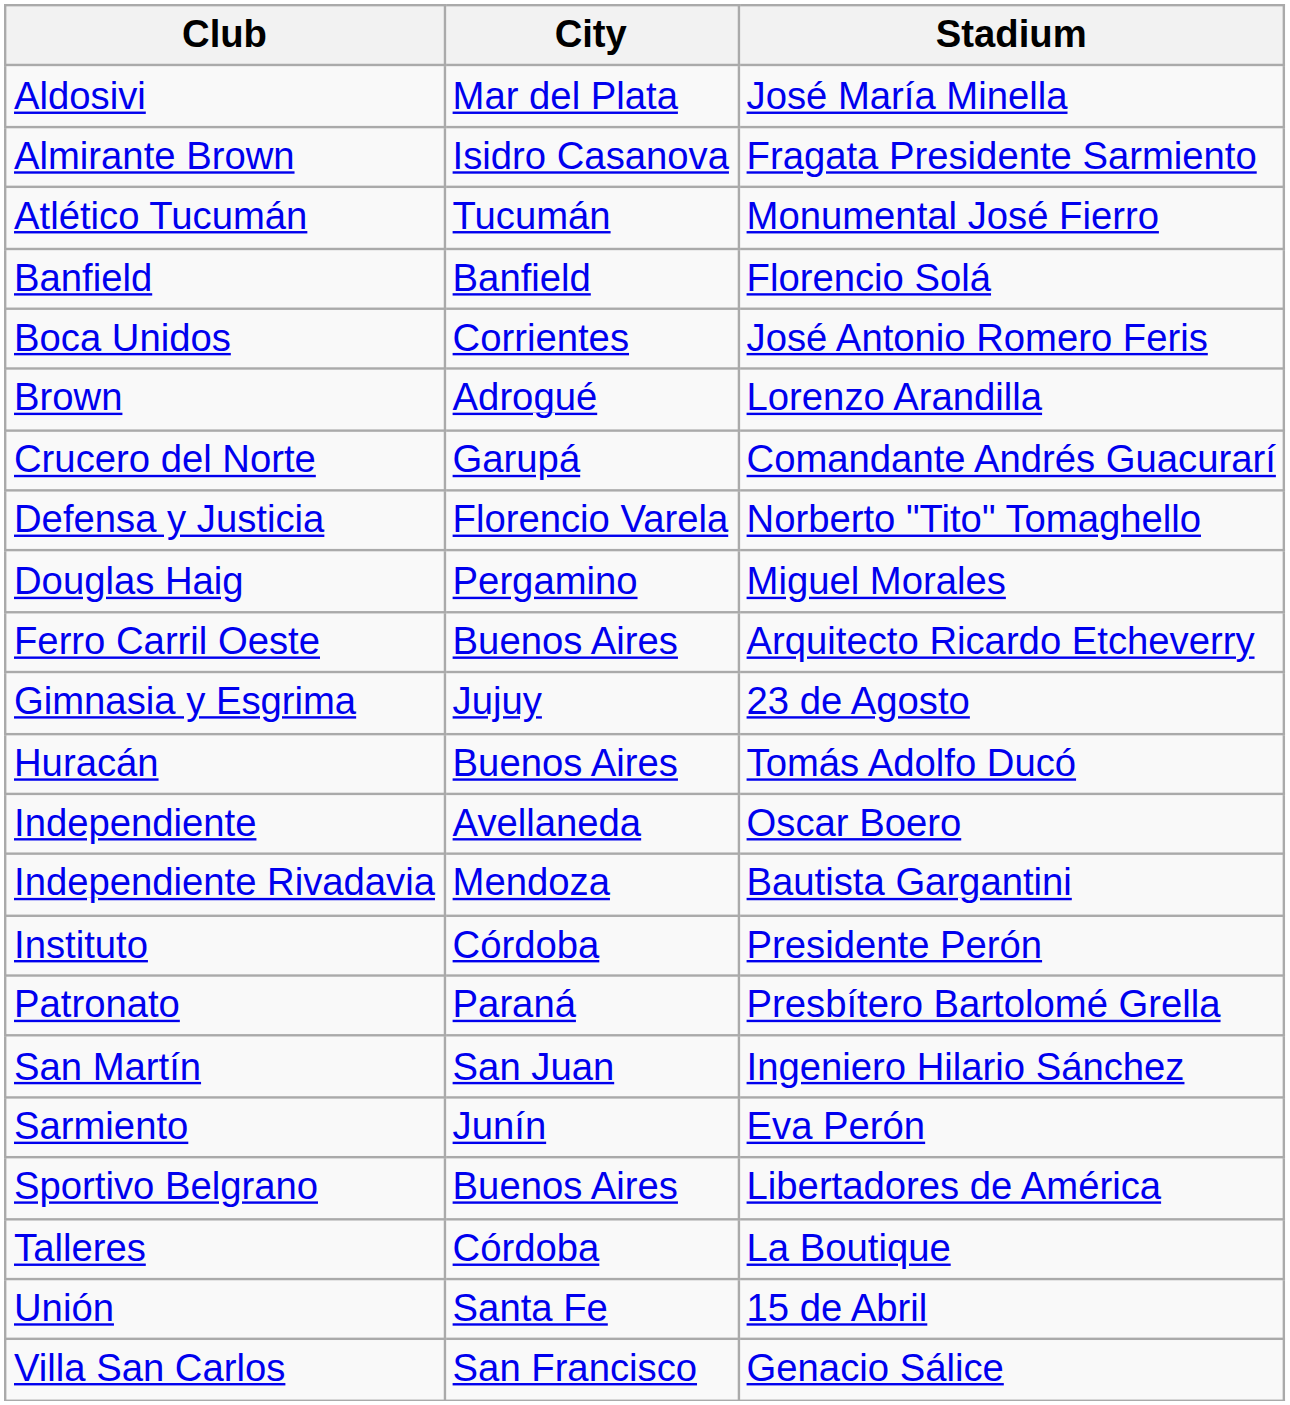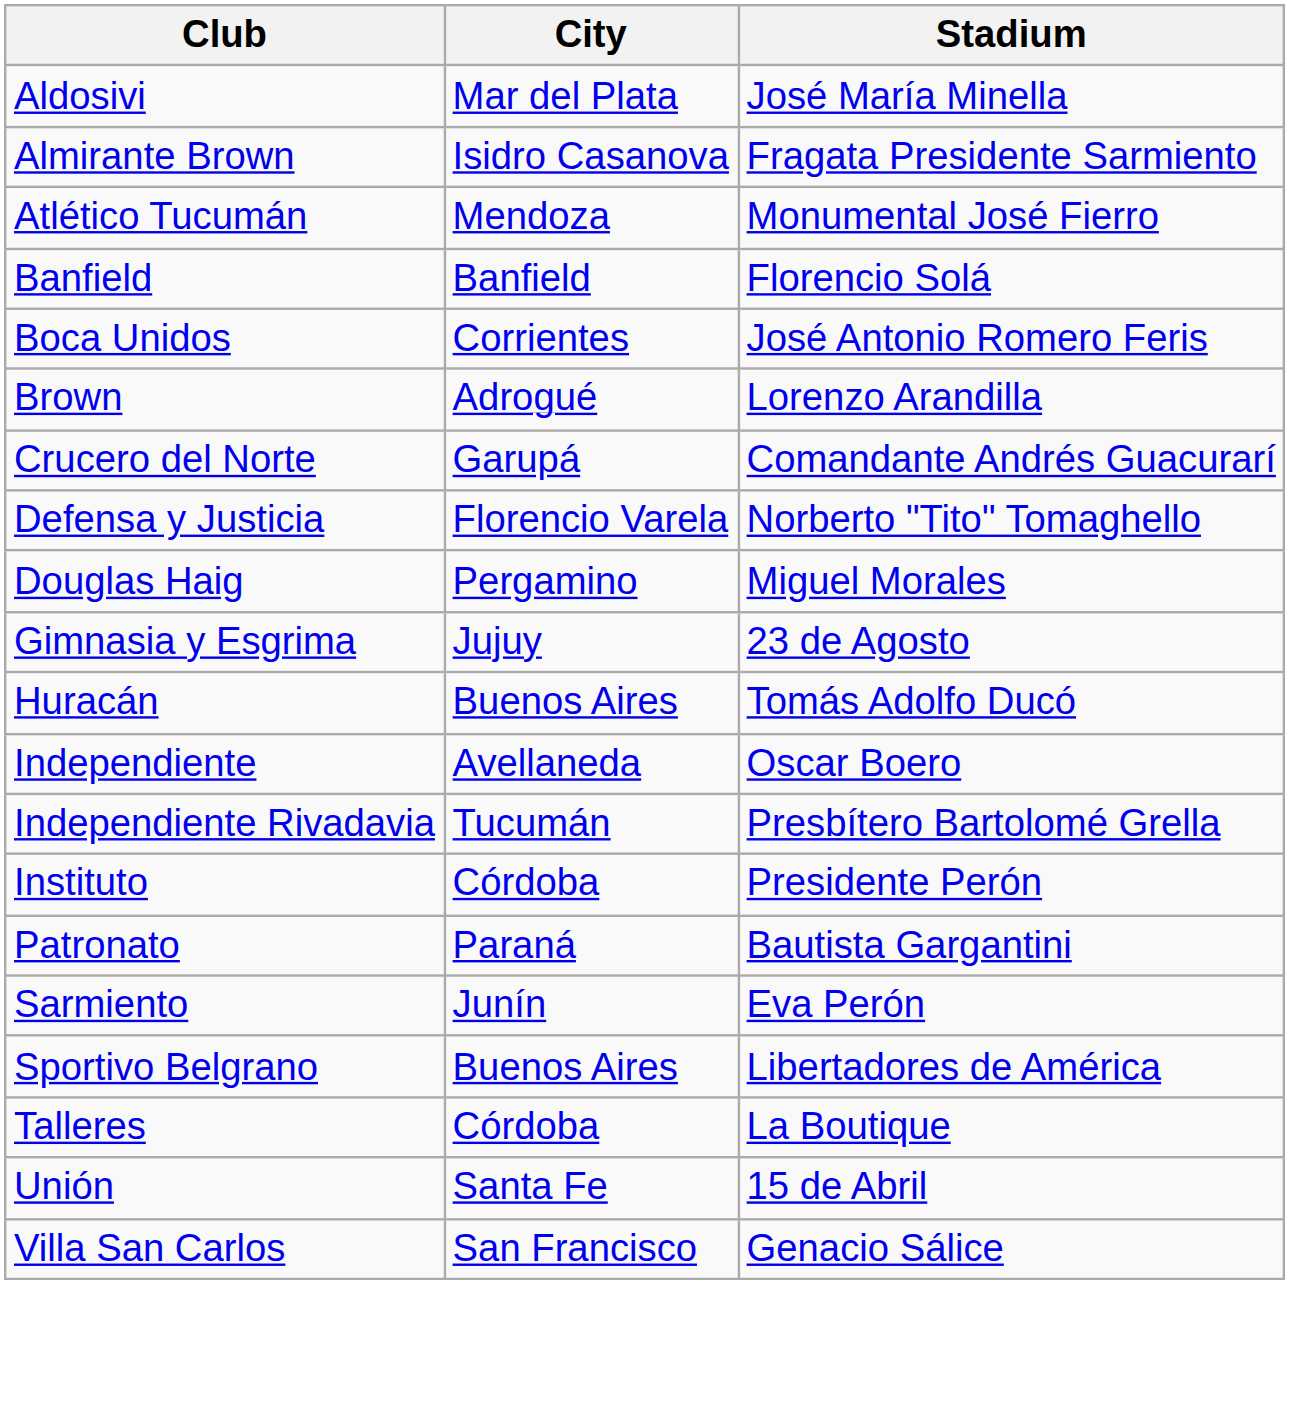Atlético Tucumán | City: Tucumán -> Mendoza
- row: Ferro Carril Oeste | Buenos Aires | Arquitecto Ricardo Etcheverry
Independiente Rivadavia | City: Mendoza -> Tucumán
Independiente Rivadavia | Stadium: Bautista Gargantini -> Presbítero Bartolomé Grella
Patronato | Stadium: Presbítero Bartolomé Grella -> Bautista Gargantini
- row: San Martín | San Juan | Ingeniero Hilario Sánchez
